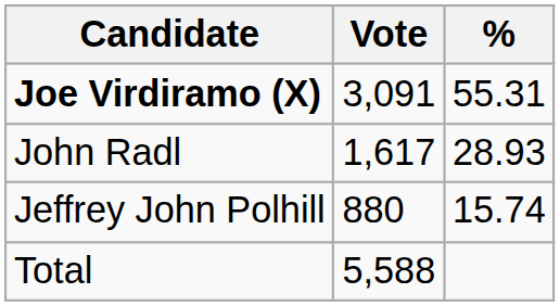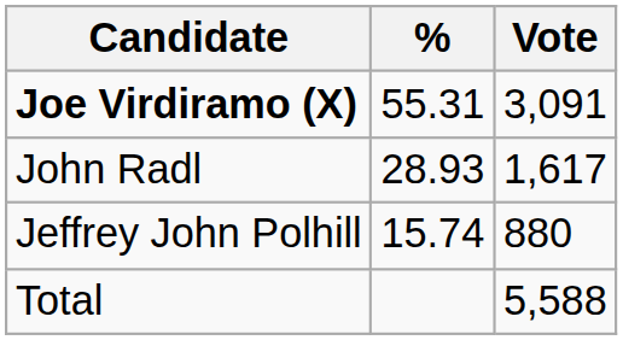columns swapped: Vote <-> %
